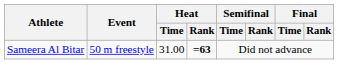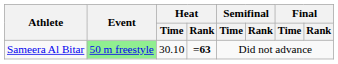Sameera Al Bitar | Event: no background -> lightgreen background
Sameera Al Bitar | Heat / Time: 31.00 -> 30.10
